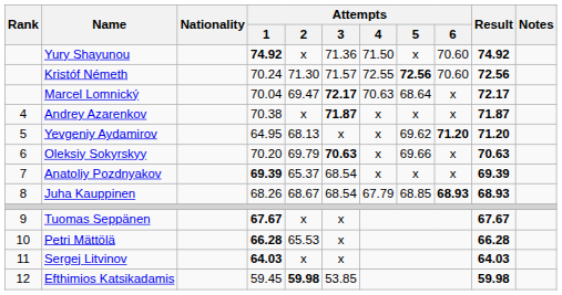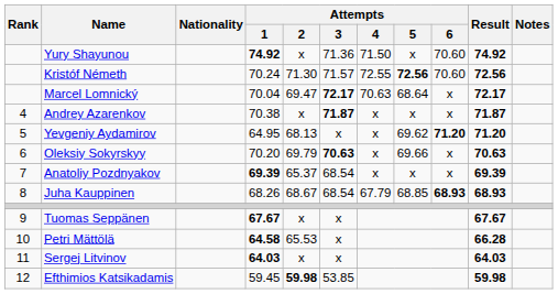Petri Mättölä | Attempts / 1: 66.28 -> 64.58
